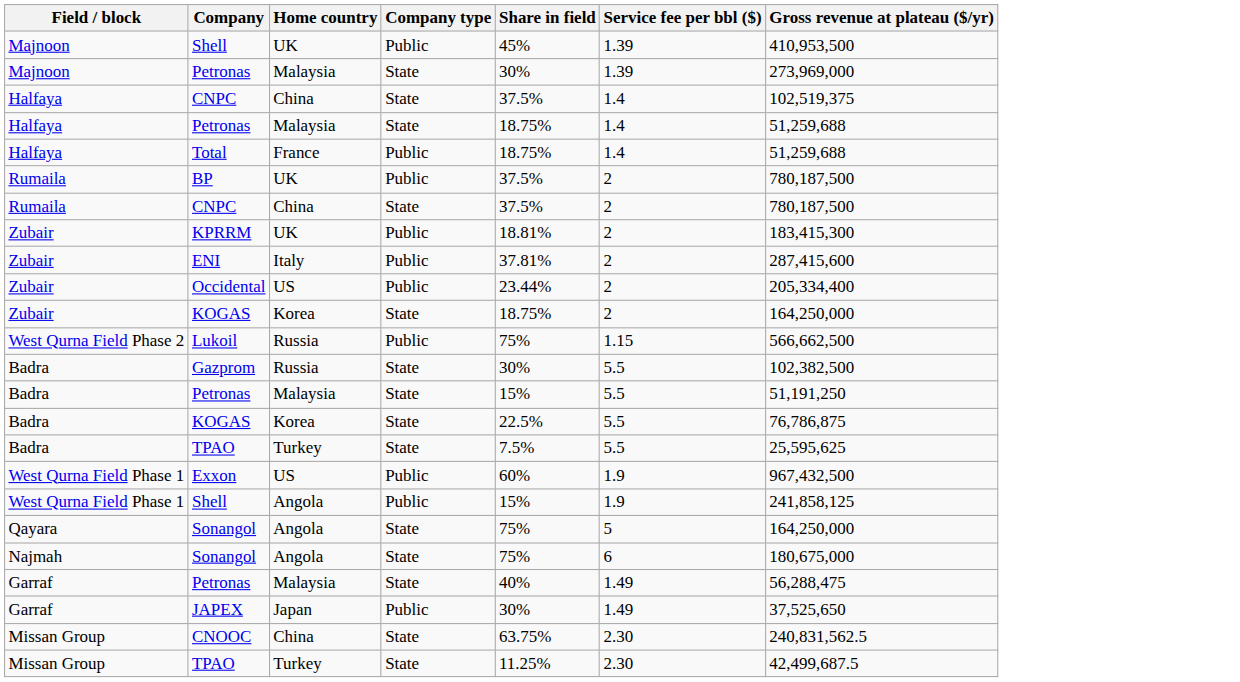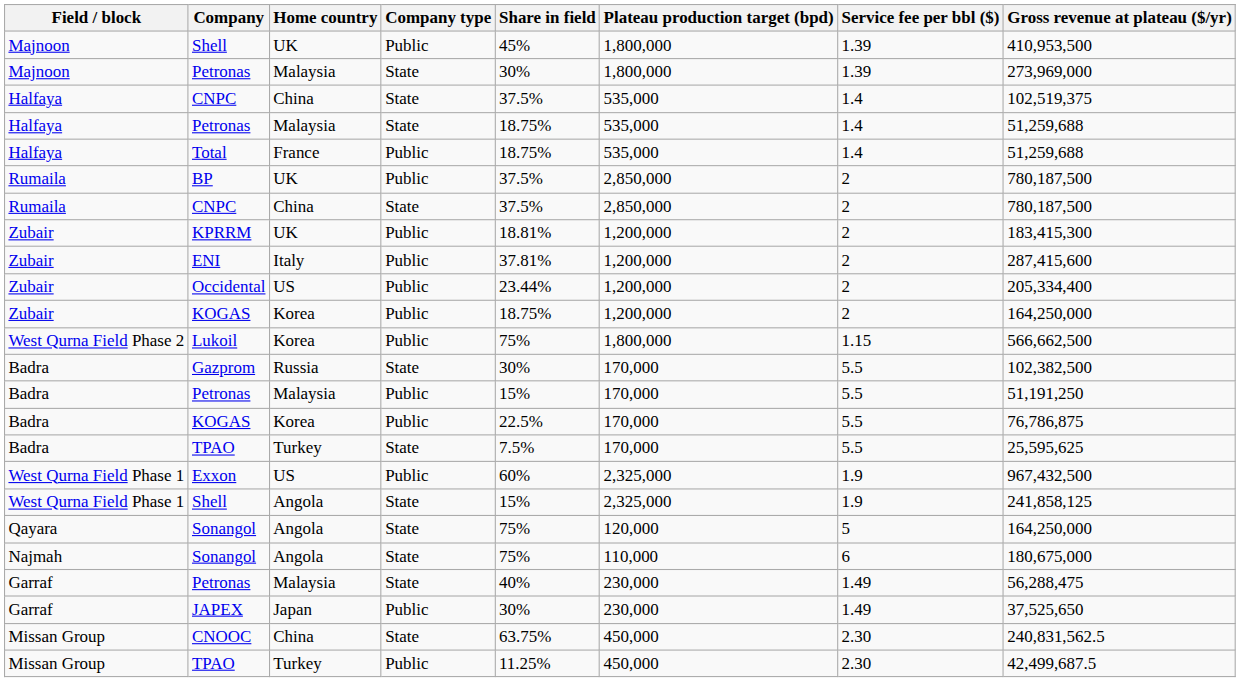+ column: Plateau production target (bpd) | 1,800,000 | 1,800,000 | 535,000 | 535,000 | 535,000 | 2,850,000 | 2,850,000 | 1,200,000 | 1,200,000 | 1,200,000 | 1,200,000 | 1,800,000 | 170,000 | 170,000 | 170,000 | 170,000 | 2,325,000 | 2,325,000 | 120,000 | 110,000 | 230,000 | 230,000 | 450,000 | 450,000
Zubair / KOGAS | Company type: State -> Public
Lukoil | Home country: Russia -> Korea
Badra / Petronas | Company type: State -> Public
Badra / KOGAS | Company type: State -> Public
West Qurna Field Phase 1 / Shell | Company type: Public -> State
Missan Group / TPAO | Company type: State -> Public
